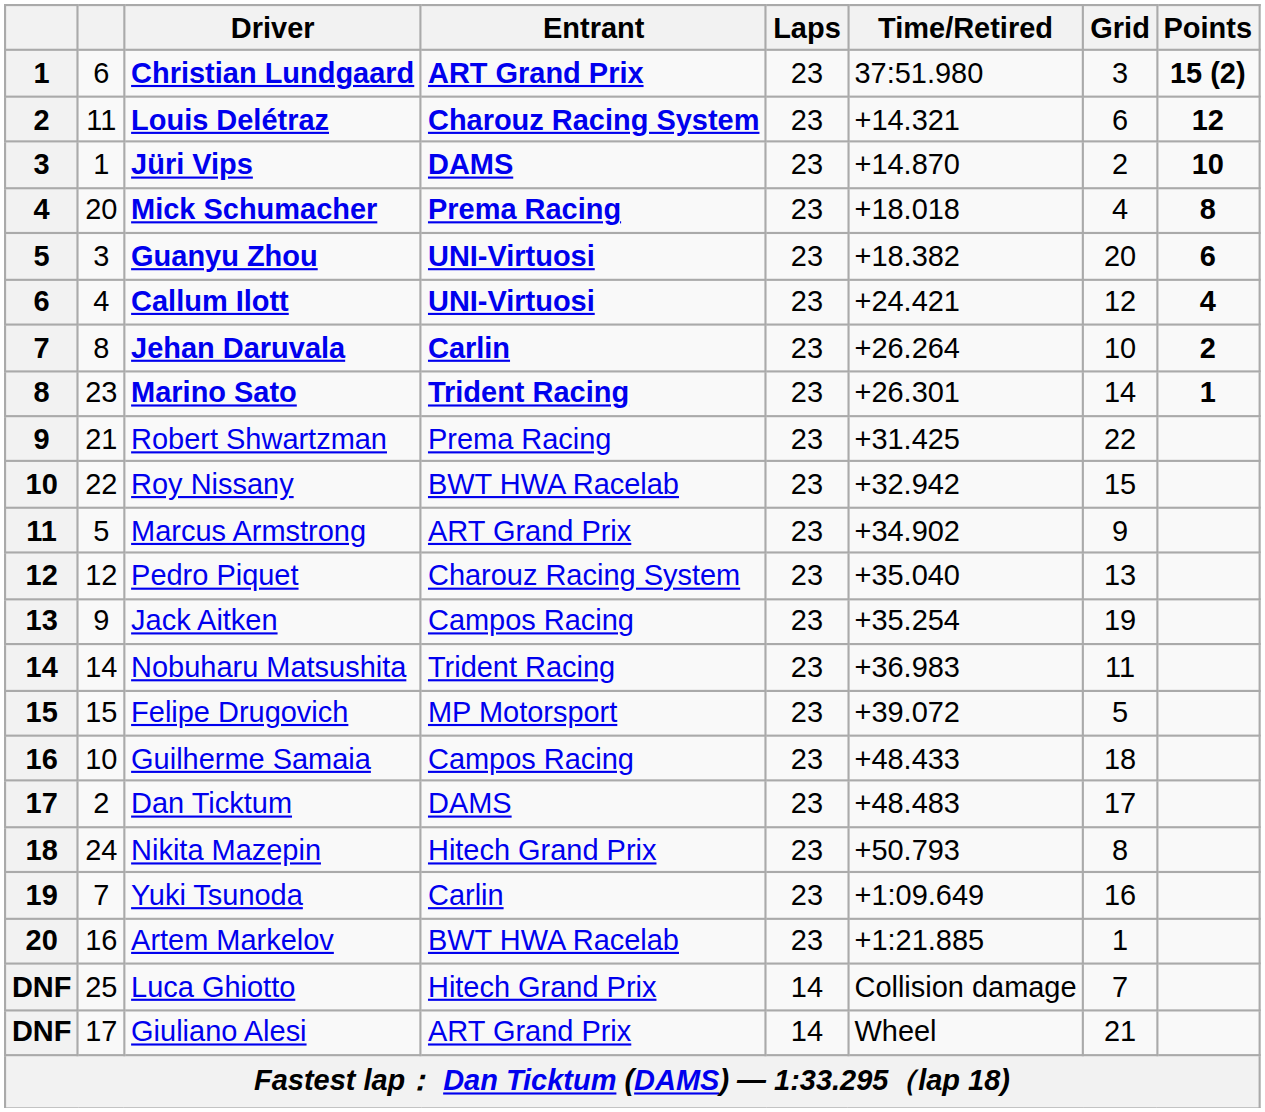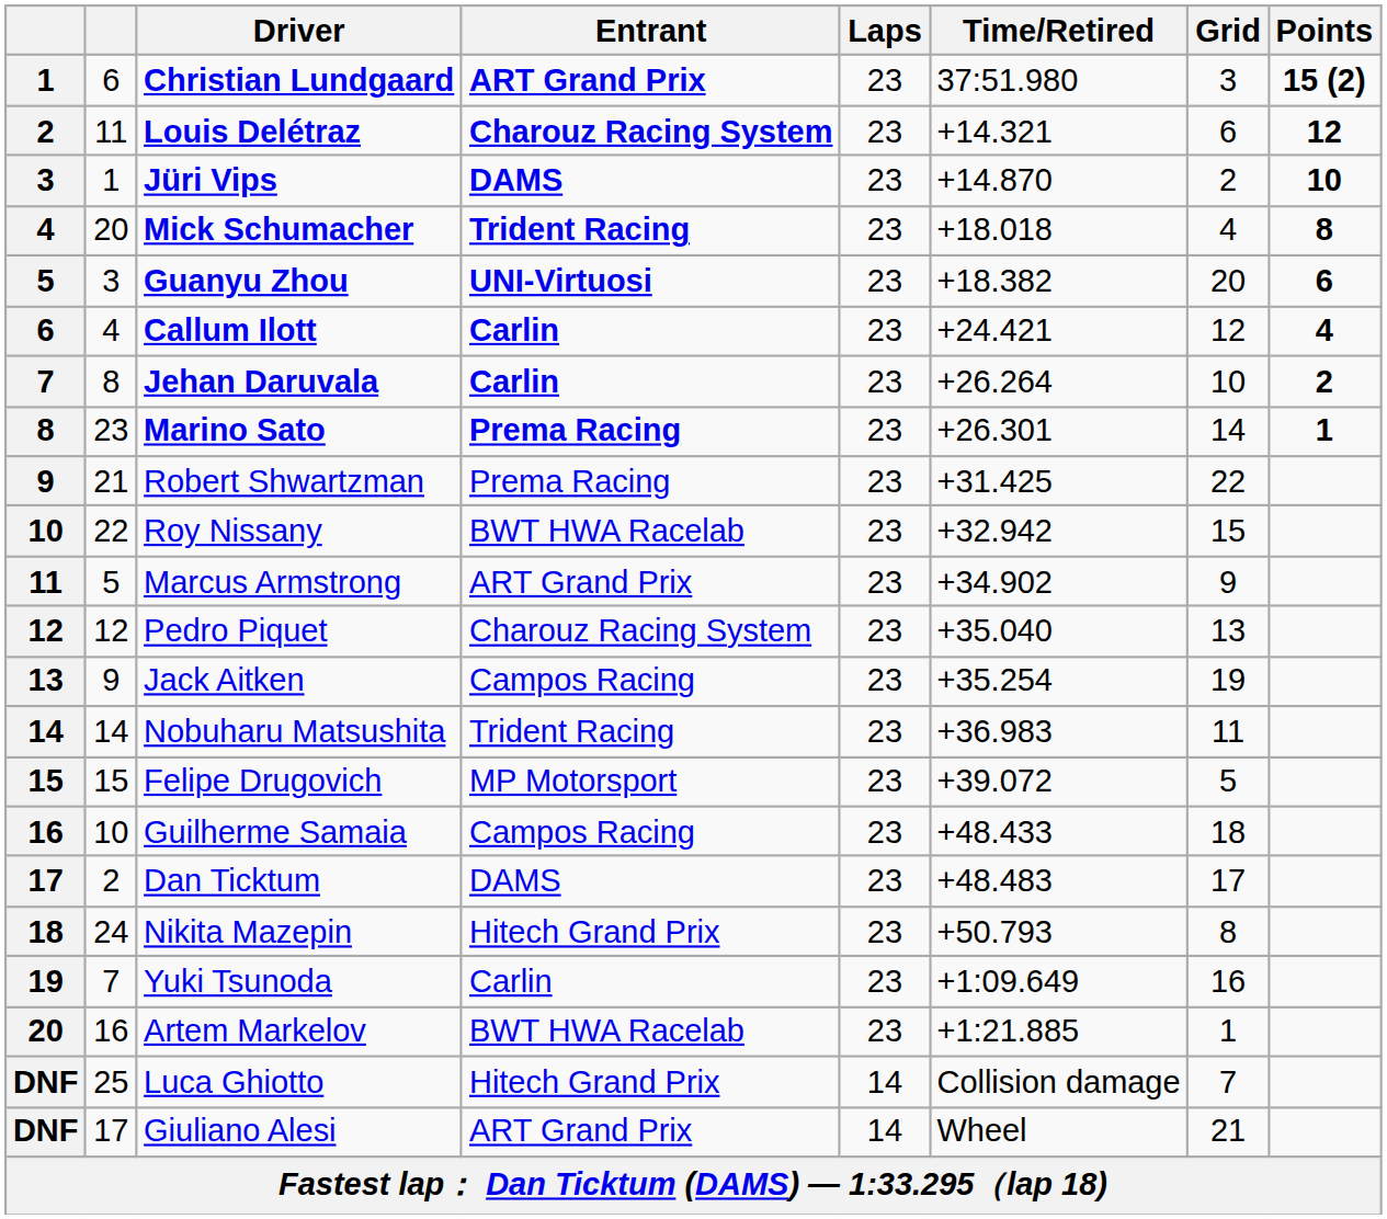Mick Schumacher | Entrant: Prema Racing -> Trident Racing
Callum Ilott | Entrant: UNI-Virtuosi -> Carlin
Marino Sato | Entrant: Trident Racing -> Prema Racing
